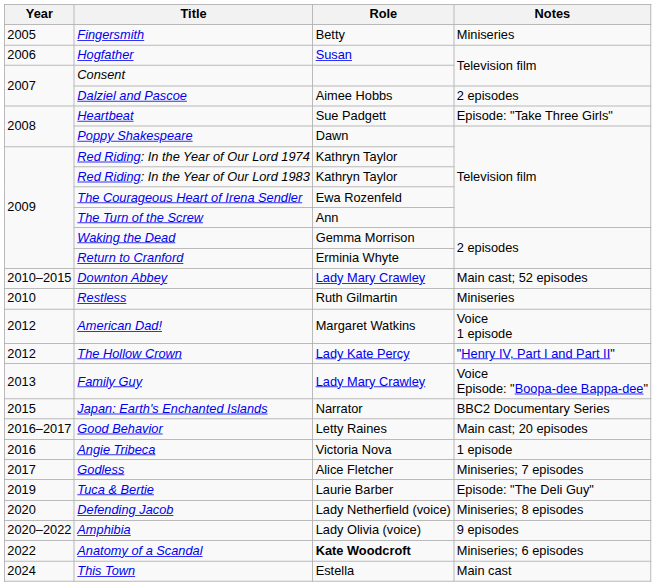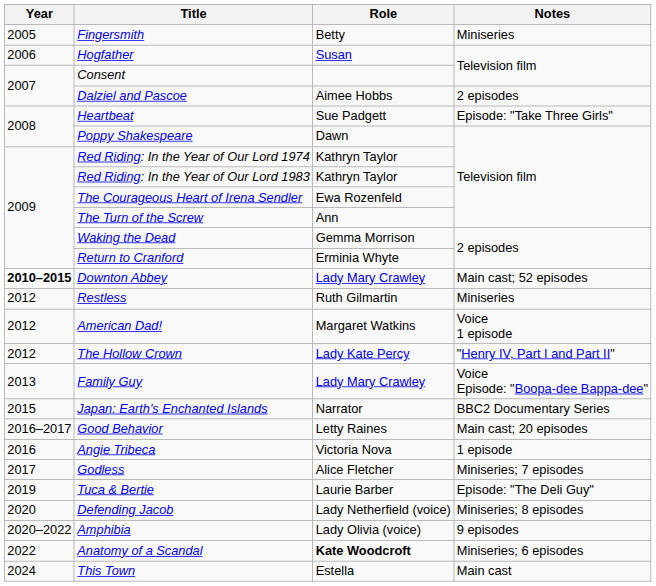Downton Abbey | Year: normal -> bold
Restless | Year: 2010 -> 2012
